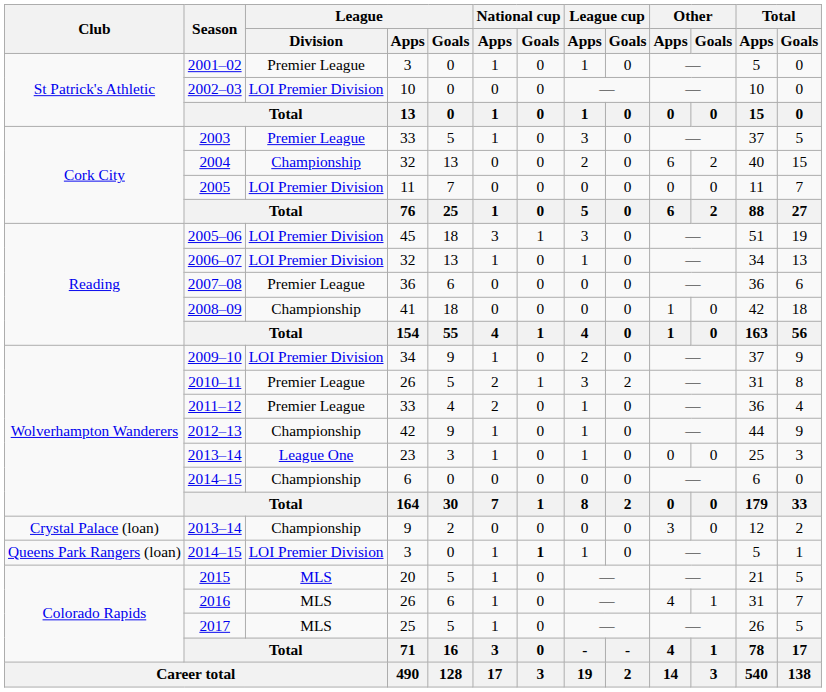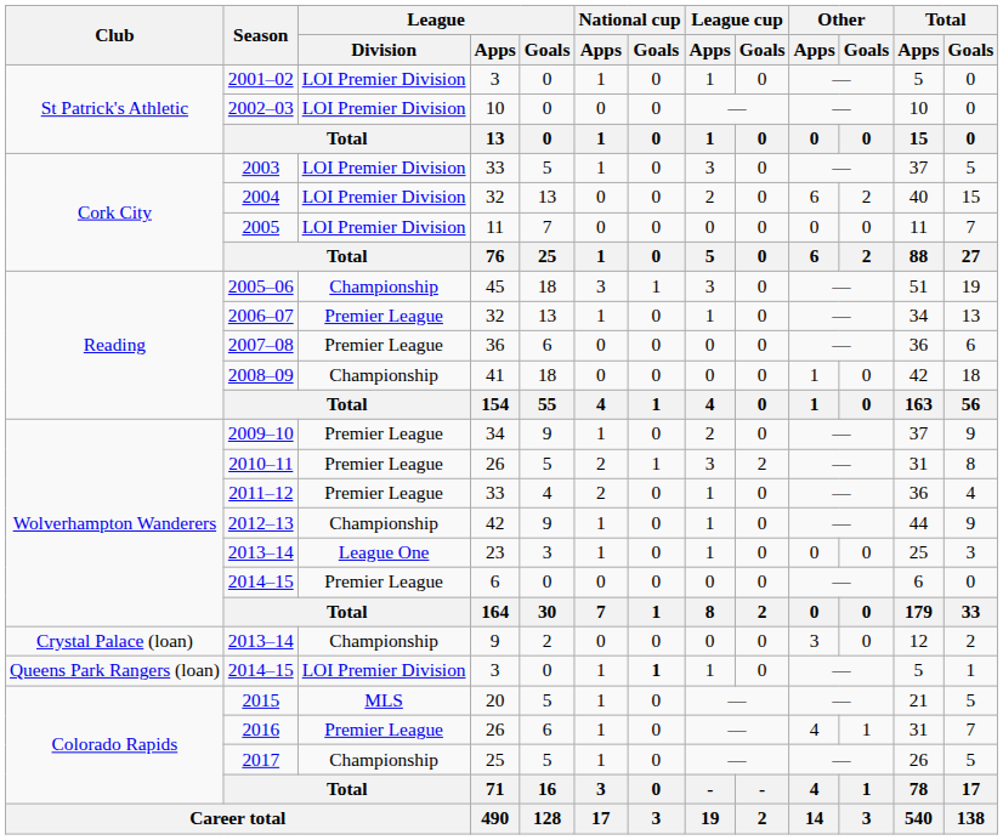2001–02 | League / Division: Premier League -> LOI Premier Division
2003 | League / Division: Premier League -> LOI Premier Division
2004 | League / Division: Championship -> LOI Premier Division
2005–06 | League / Division: LOI Premier Division -> Championship
2006–07 | League / Division: LOI Premier Division -> Premier League
2009–10 | League / Division: LOI Premier Division -> Premier League
2014–15 / 6 | League / Division: Championship -> Premier League
2016 | League / Division: MLS -> Premier League
2017 | League / Division: MLS -> Championship
